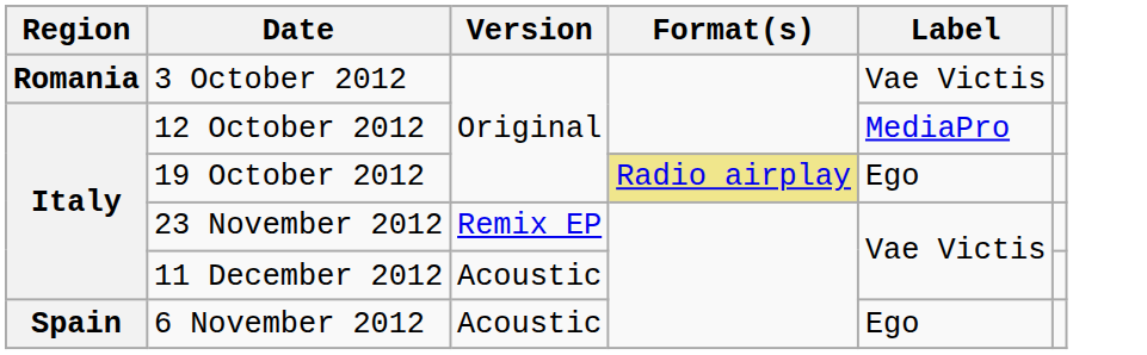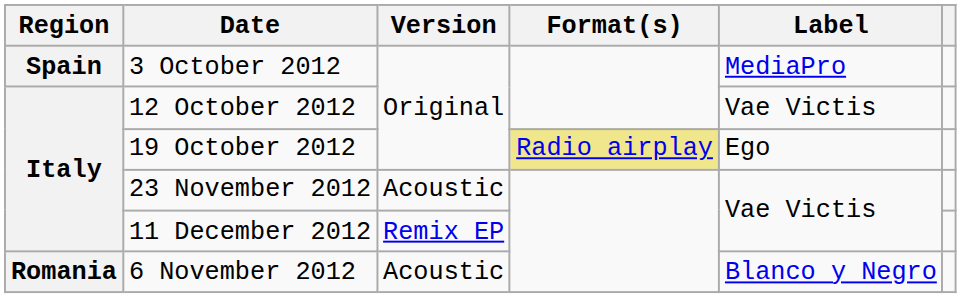3 October 2012 | Region: Romania -> Spain
3 October 2012 | Label: Vae Victis -> MediaPro
12 October 2012 | Label: MediaPro -> Vae Victis
23 November 2012 | Version: Remix EP -> Acoustic
11 December 2012 | Version: Acoustic -> Remix EP
6 November 2012 | Region: Spain -> Romania
6 November 2012 | Label: Ego -> Blanco y Negro
